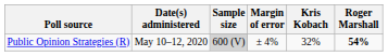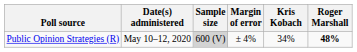Public Opinion Strategies (R) | Kris Kobach: 32% -> 34%
Public Opinion Strategies (R) | Roger Marshall: 54% -> 48%
